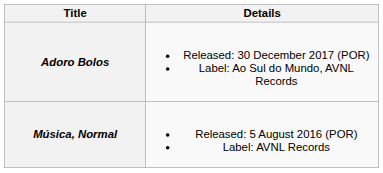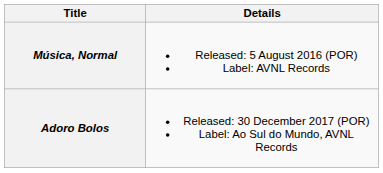rows swapped: Música, Normal <-> Adoro Bolos
